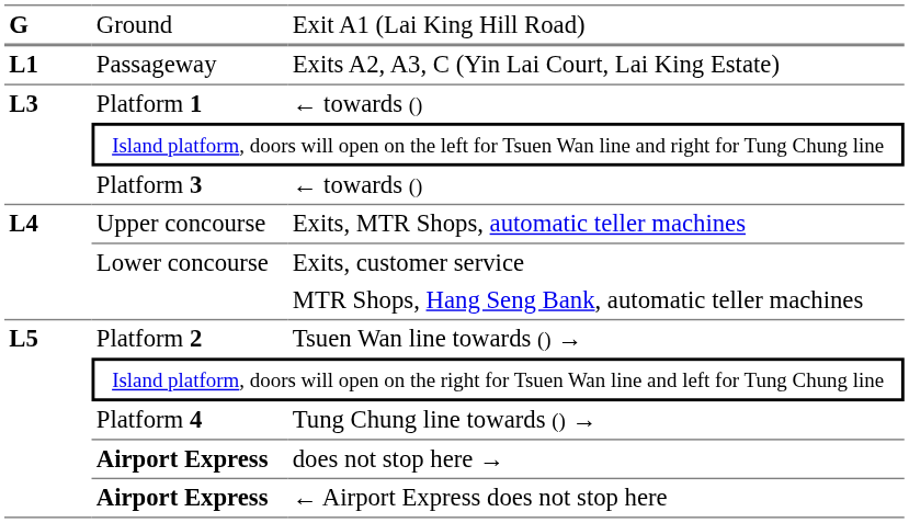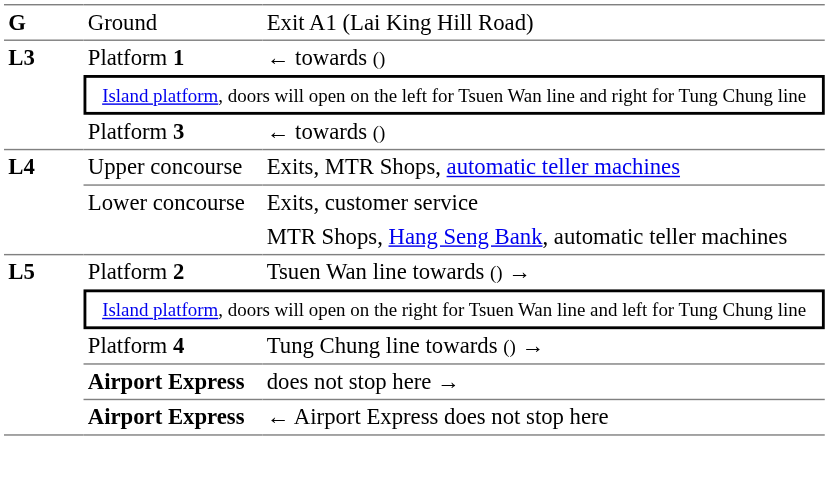- row: L1 | Passageway | Exits A2, A3, C (Yin Lai Court, Lai King Estate)
